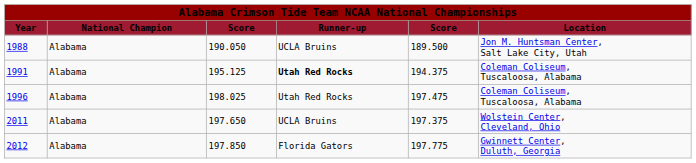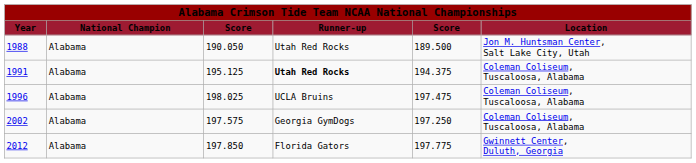1988 | column 4: UCLA Bruins -> Utah Red Rocks
1996 | column 4: Utah Red Rocks -> UCLA Bruins
+ row: 2002 | Alabama | 197.575 | Georgia GymDogs | 197.250 | Coleman Coliseum, Tuscaloosa, Alabama
- row: 2011 | Alabama | 197.650 | UCLA Bruins | 197.375 | Wolstein Center, Cleveland, Ohio
